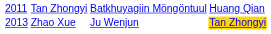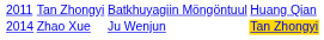Zhao Xue | column 1: 2013 -> 2014
